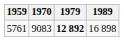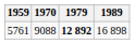5761 | 1970: 9083 -> 9088
